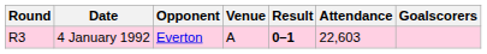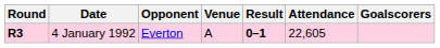4 January 1992 | Round: normal -> bold
4 January 1992 | Attendance: 22,603 -> 22,605
